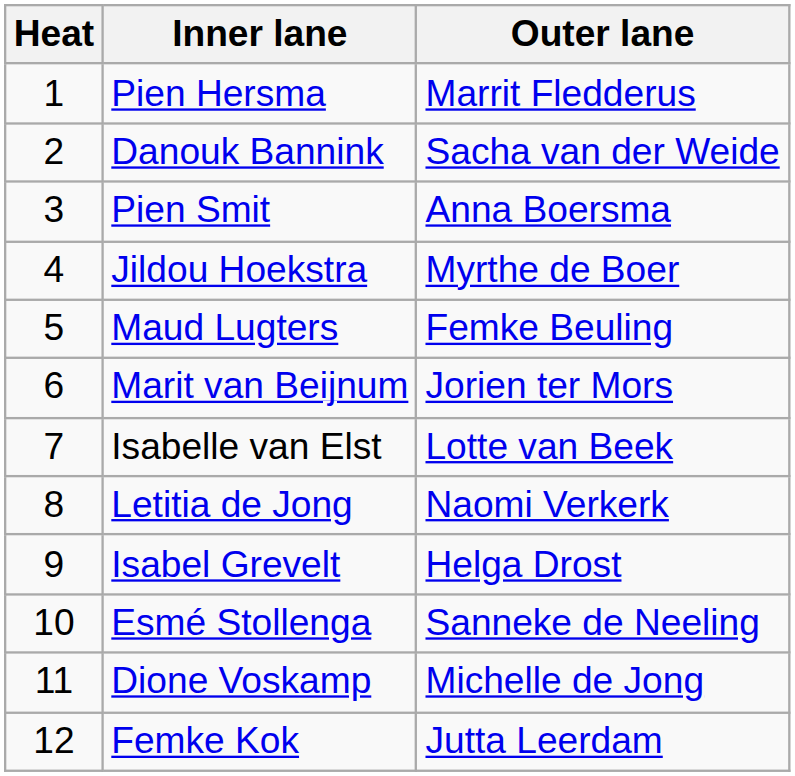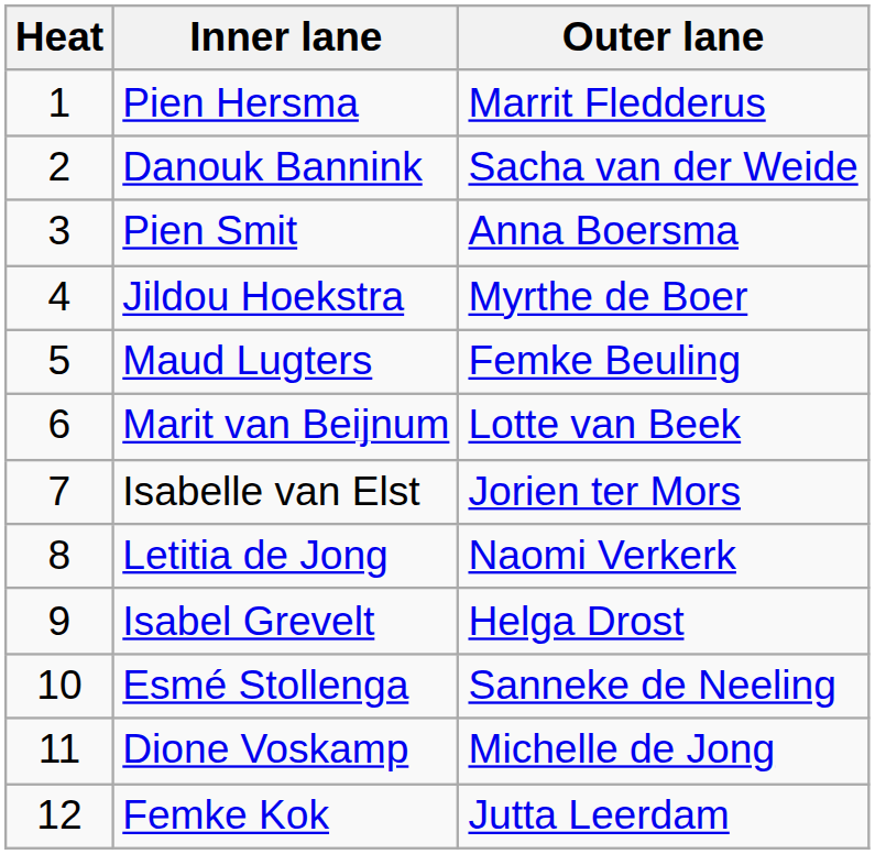Marit van Beijnum | Outer lane: Jorien ter Mors -> Lotte van Beek
Isabelle van Elst | Outer lane: Lotte van Beek -> Jorien ter Mors
